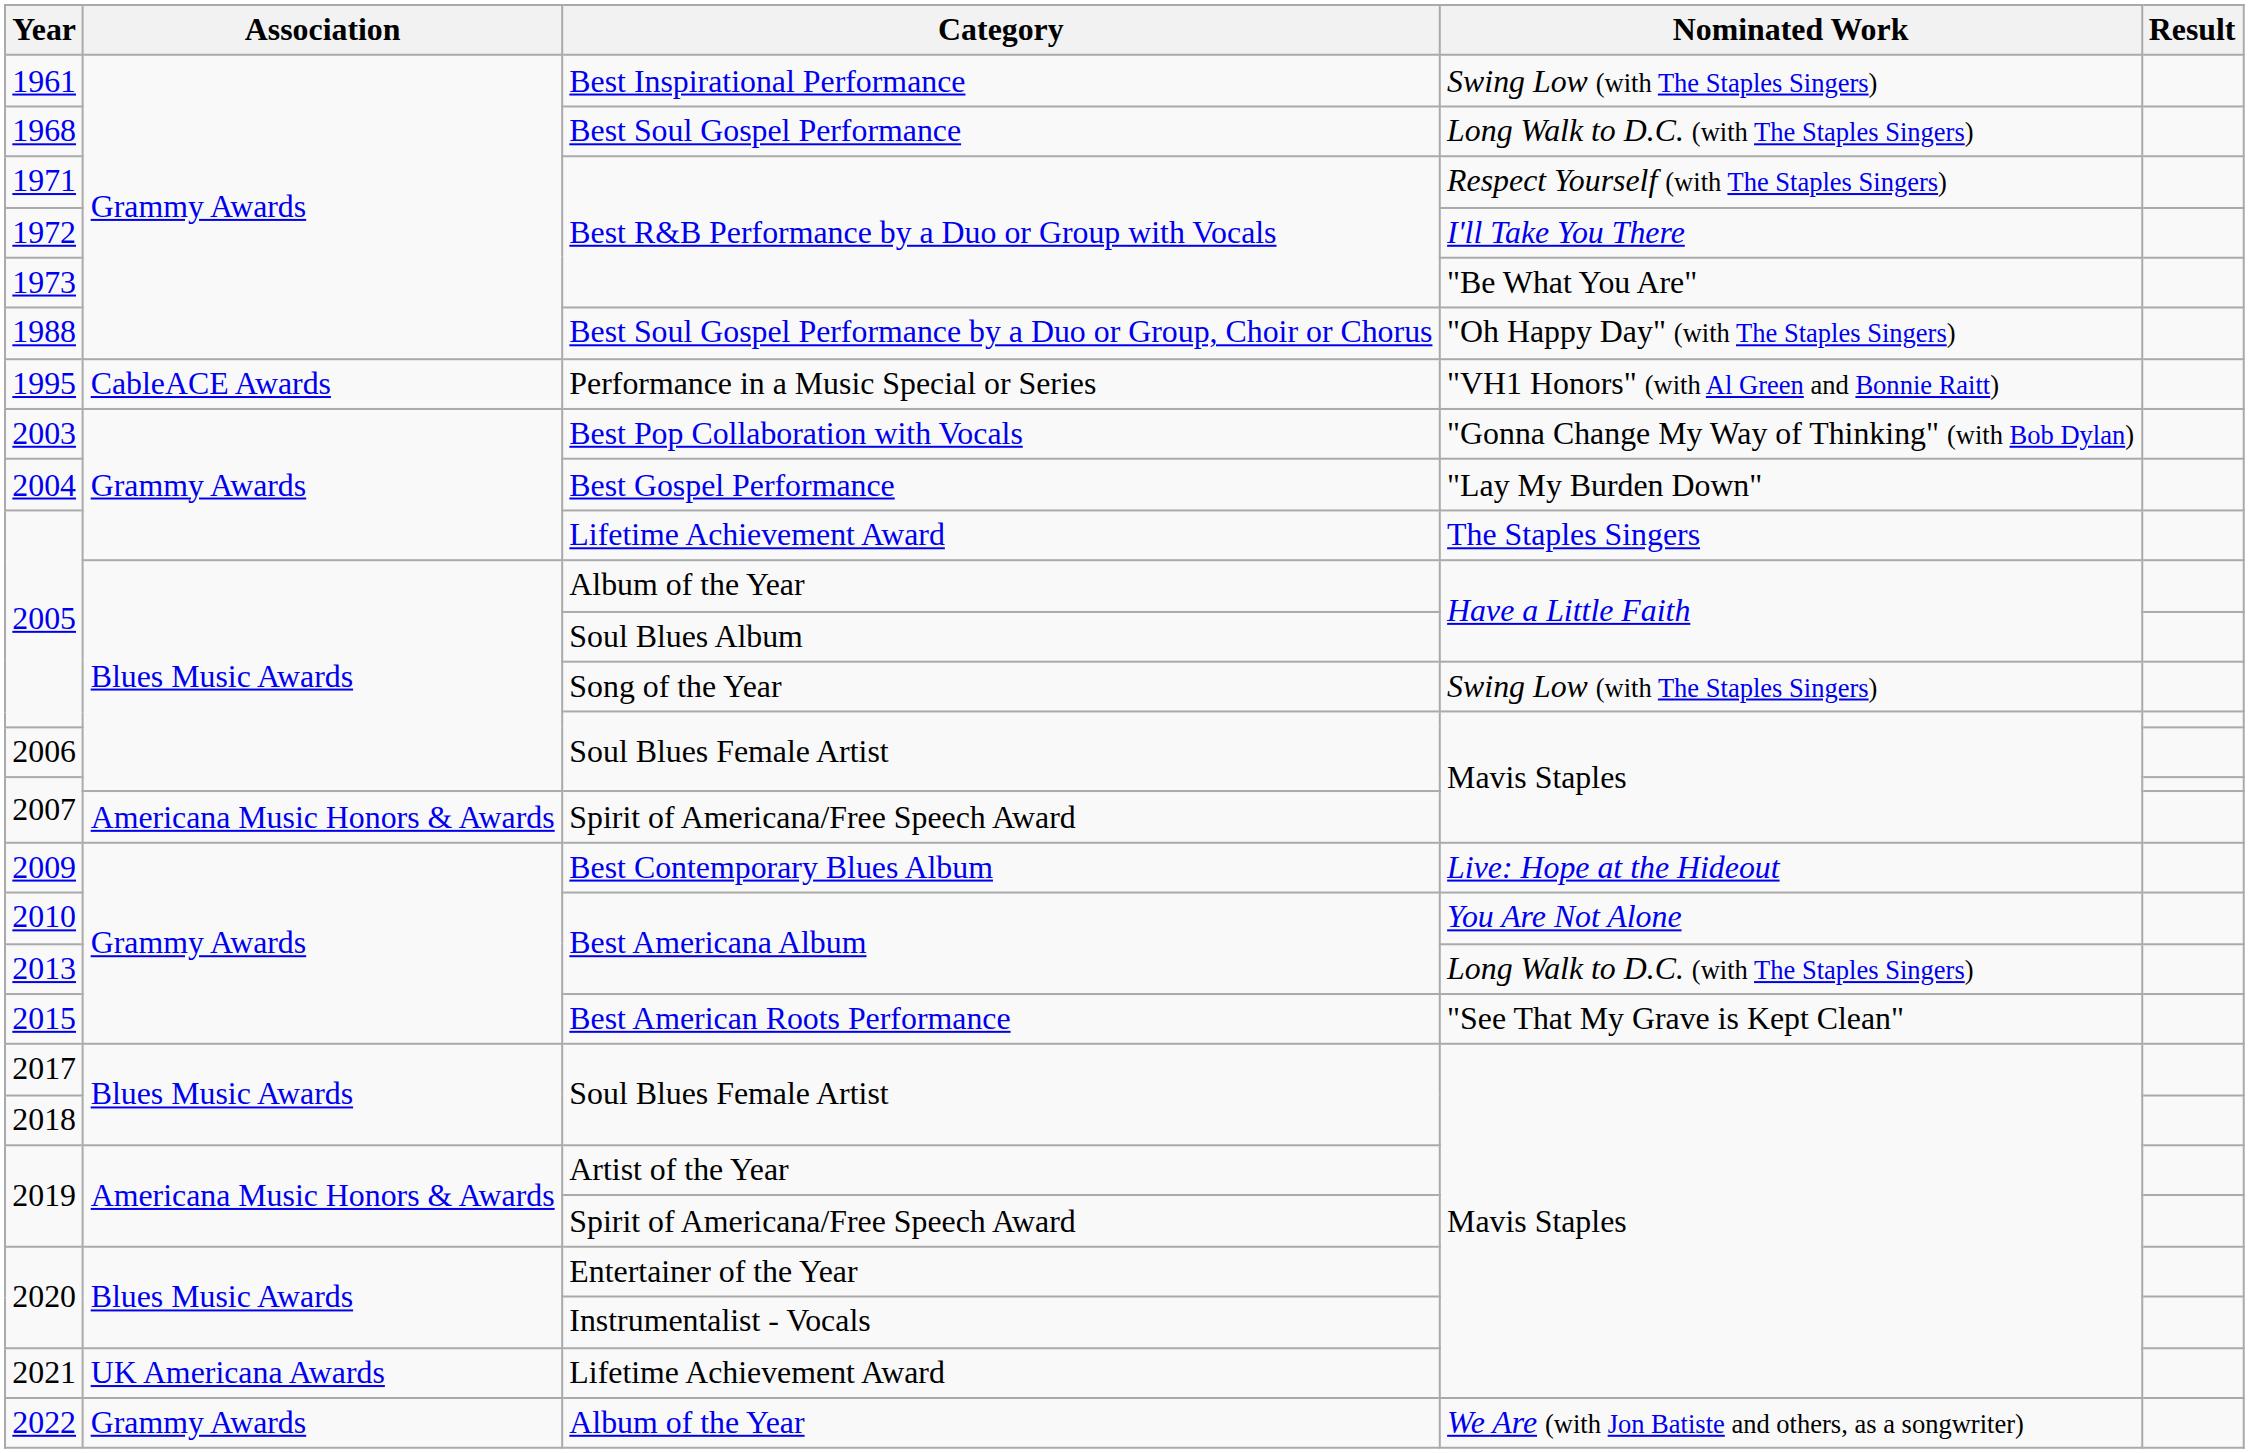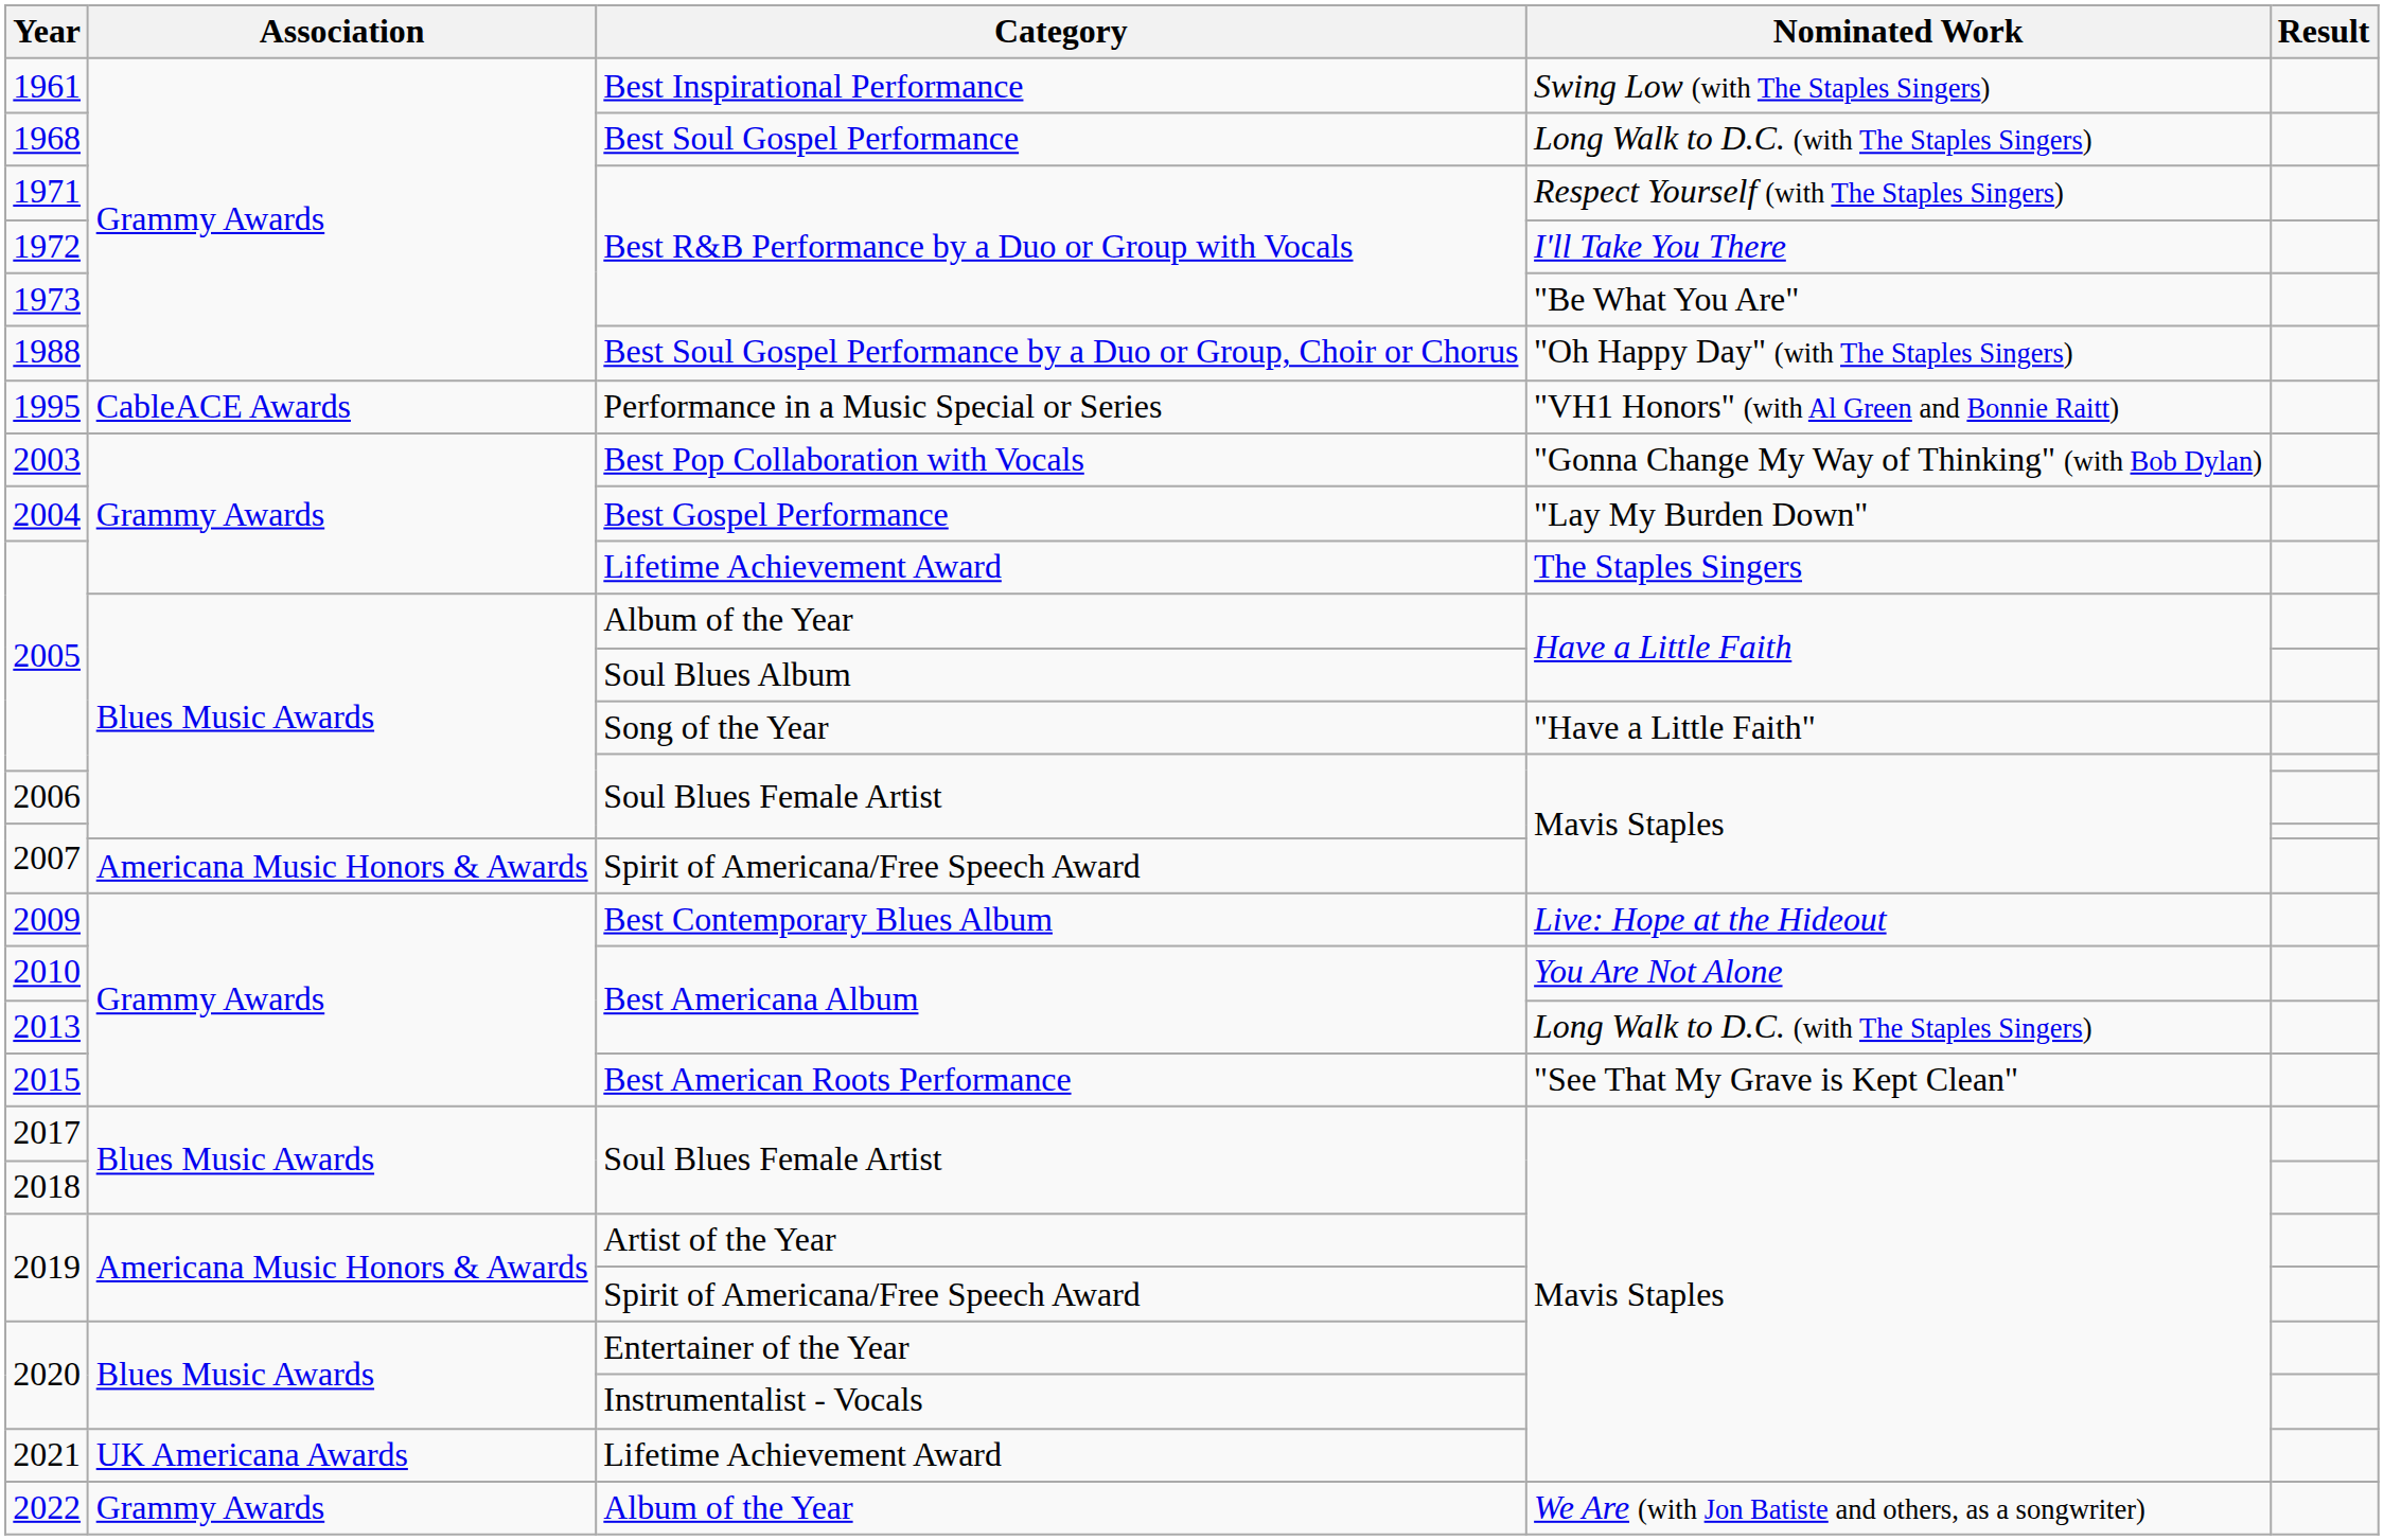2005 / Song of the Year | Nominated Work: Swing Low (with The Staples Singers) -> "Have a Little Faith"
